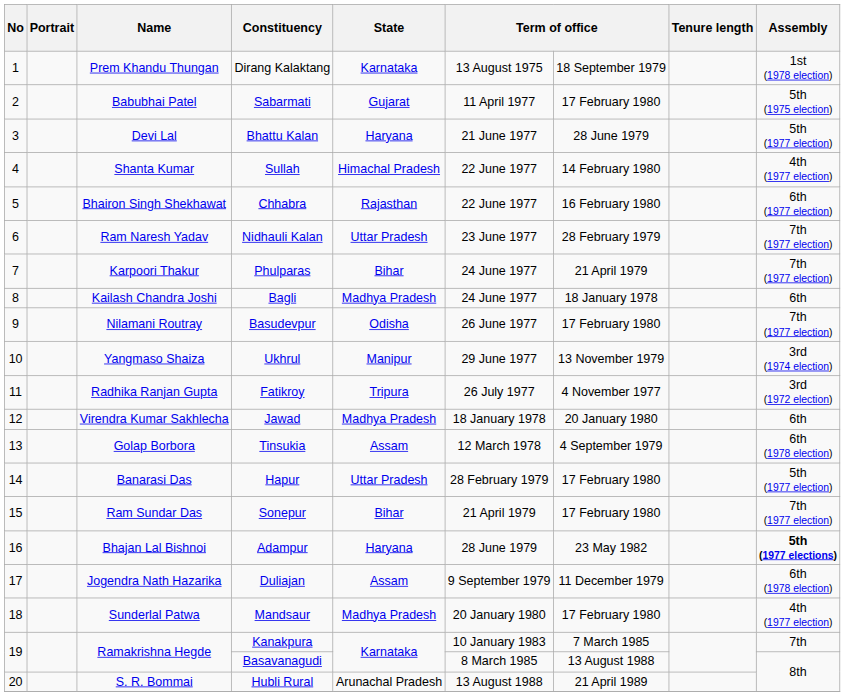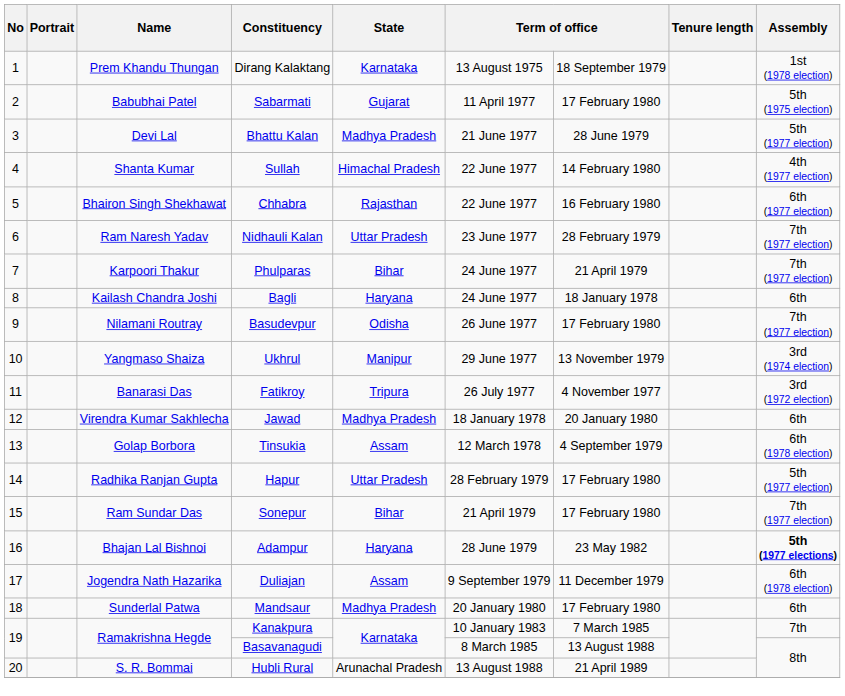Bhattu Kalan | State: Haryana -> Madhya Pradesh
Bagli | State: Madhya Pradesh -> Haryana
Fatikroy | Name: Radhika Ranjan Gupta -> Banarasi Das
Hapur | Name: Banarasi Das -> Radhika Ranjan Gupta
Mandsaur | Assembly: 4th (1977 election) -> 6th
